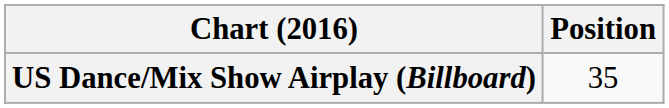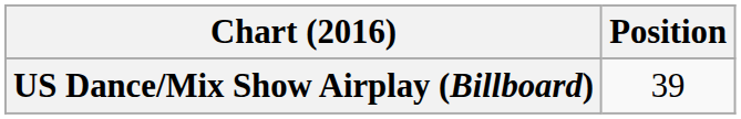US Dance/Mix Show Airplay (Billboard) | Position: 35 -> 39
